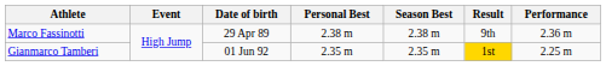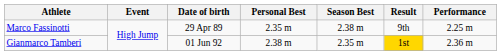Marco Fassinotti | Personal Best: 2.38 m -> 2.35 m
Marco Fassinotti | Performance: 2.36 m -> 2.25 m
Gianmarco Tamberi | Personal Best: 2.35 m -> 2.38 m
Gianmarco Tamberi | Performance: 2.25 m -> 2.36 m
